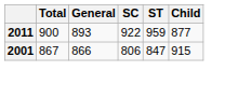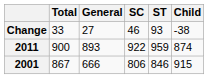+ row: Change | 33 | 27 | 46 | 93 | -38
2011 | Child: 877 -> 874
2001 | General: 866 -> 666
2001 | ST: 847 -> 846
